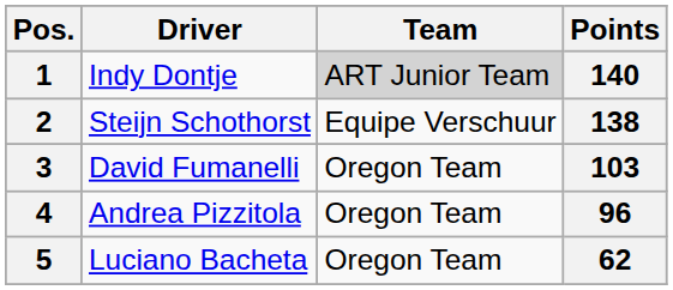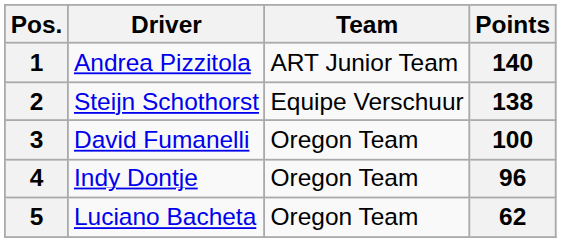1 | Driver: Indy Dontje -> Andrea Pizzitola
1 | Team: lightgrey background -> no background
3 | Points: 103 -> 100
4 | Driver: Andrea Pizzitola -> Indy Dontje
